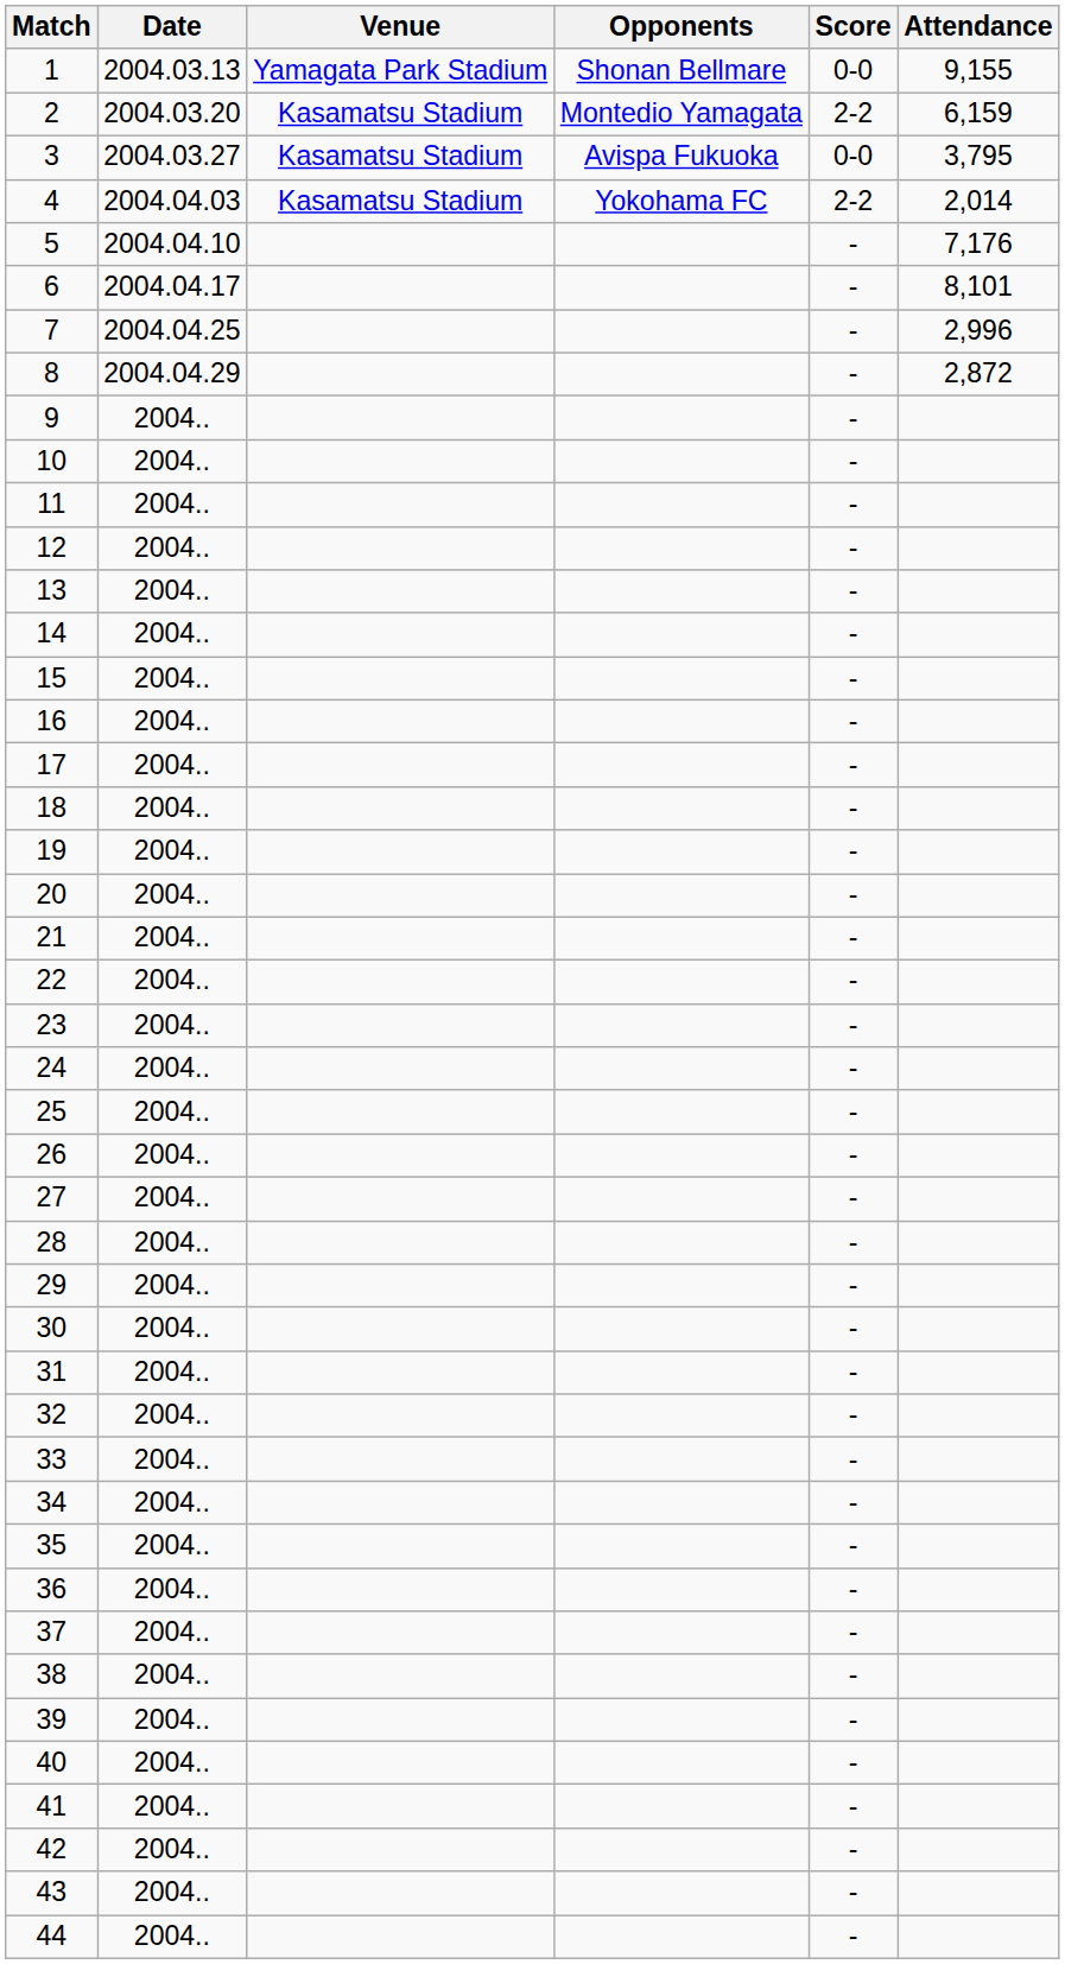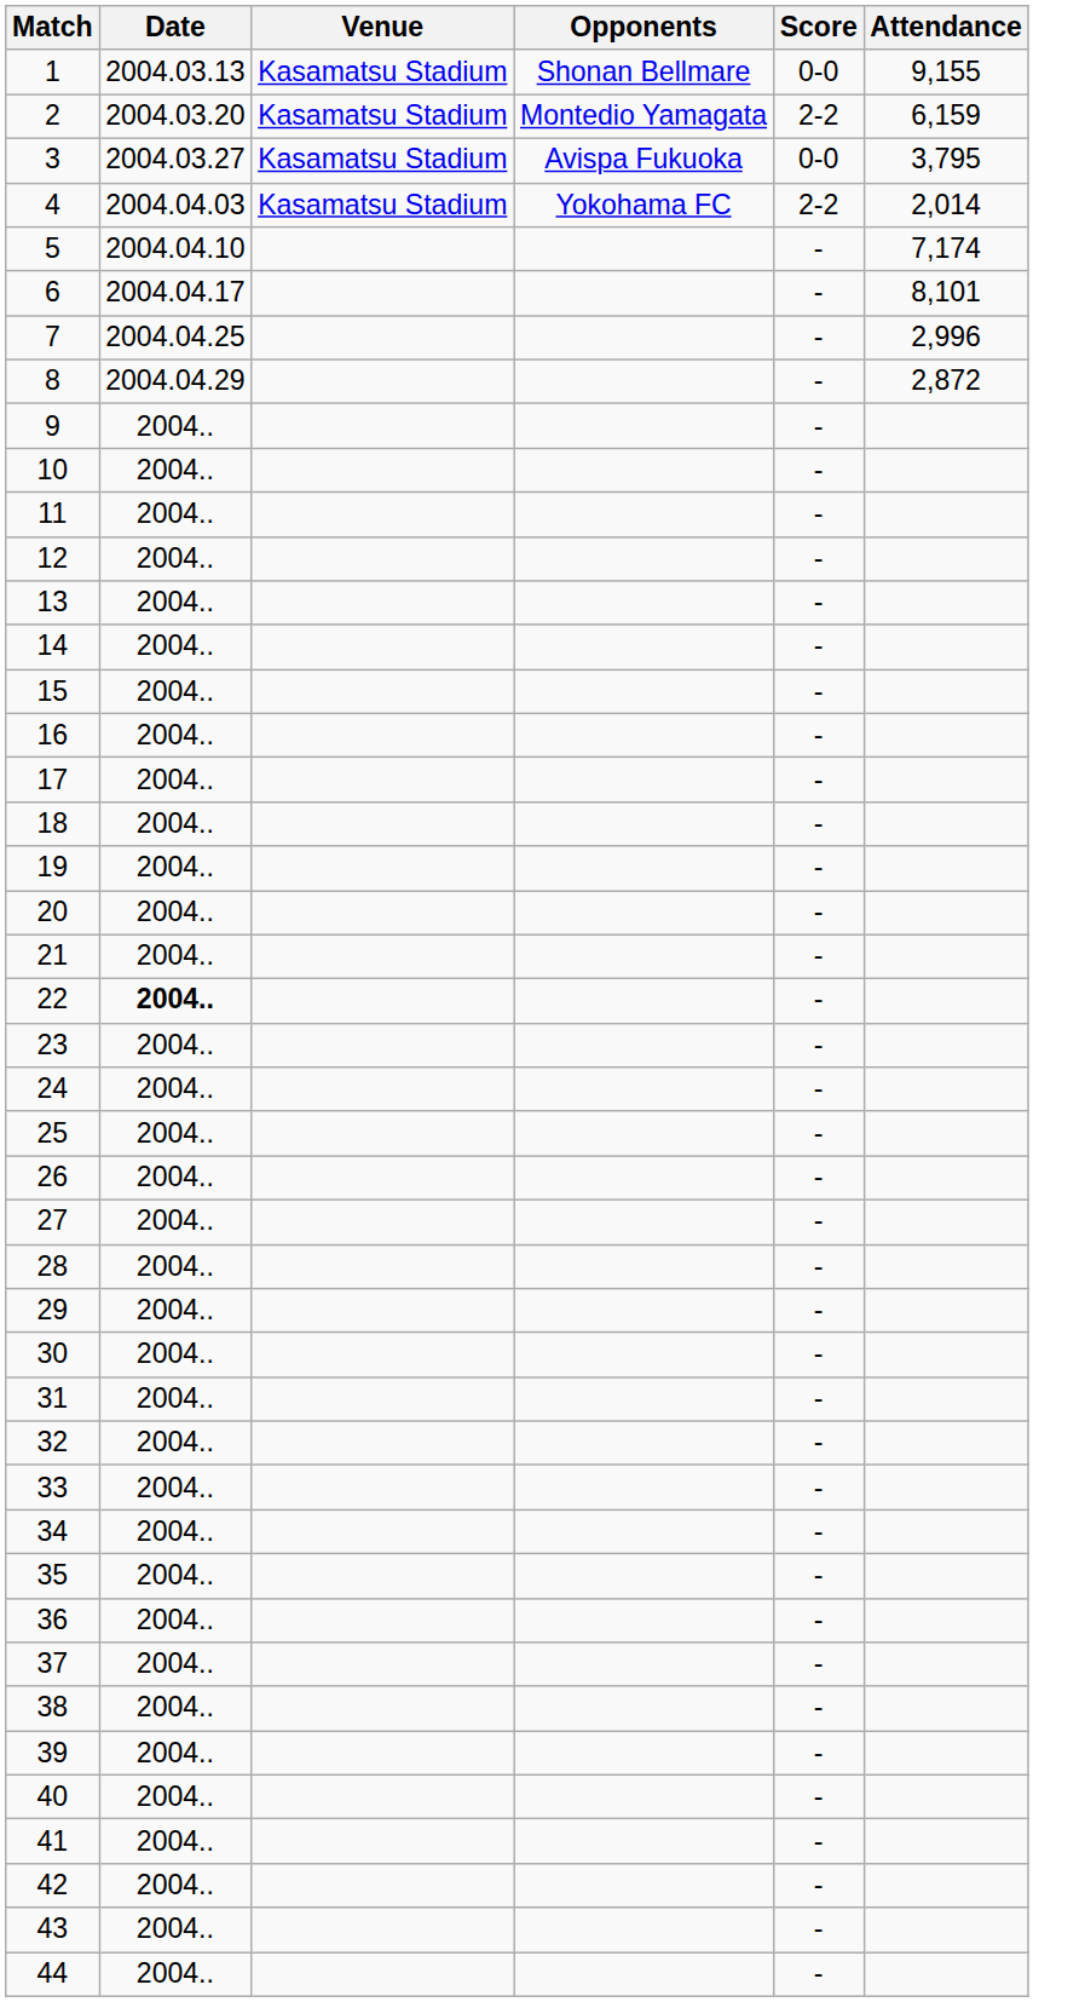1 | Venue: Yamagata Park Stadium -> Kasamatsu Stadium
5 | Attendance: 7,176 -> 7,174
22 | Date: normal -> bold
